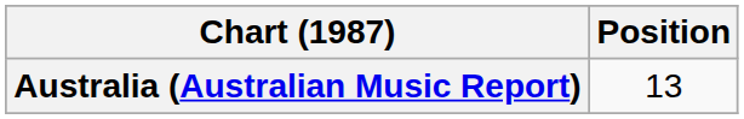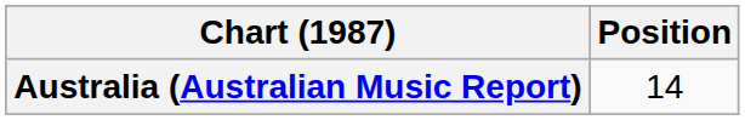Australia (Australian Music Report) | Position: 13 -> 14
